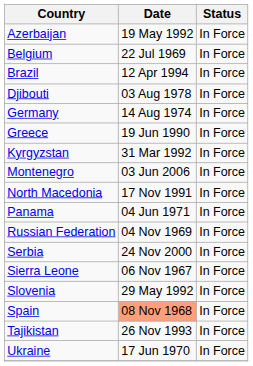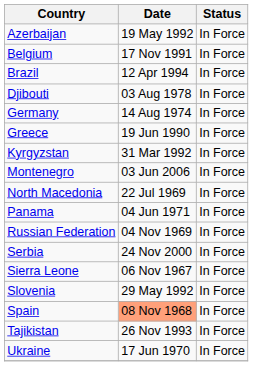Belgium | Date: 22 Jul 1969 -> 17 Nov 1991
North Macedonia | Date: 17 Nov 1991 -> 22 Jul 1969
